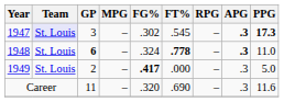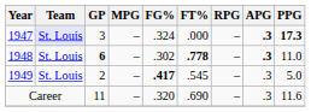1947 | FG%: .302 -> .324
1947 | FT%: .545 -> .000
1948 | FG%: .324 -> .302
1949 | FT%: .000 -> .545
